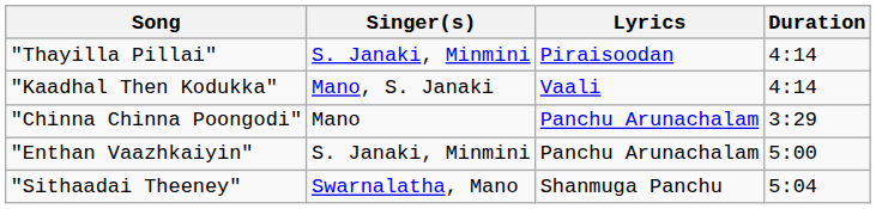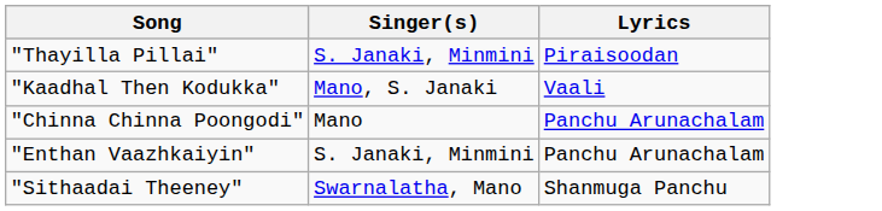- column: Duration | 4:14 | 4:14 | 3:29 | 5:00 | 5:04
